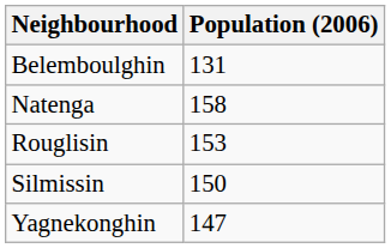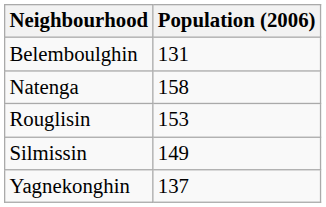Silmissin | Population (2006): 150 -> 149
Yagnekonghin | Population (2006): 147 -> 137
